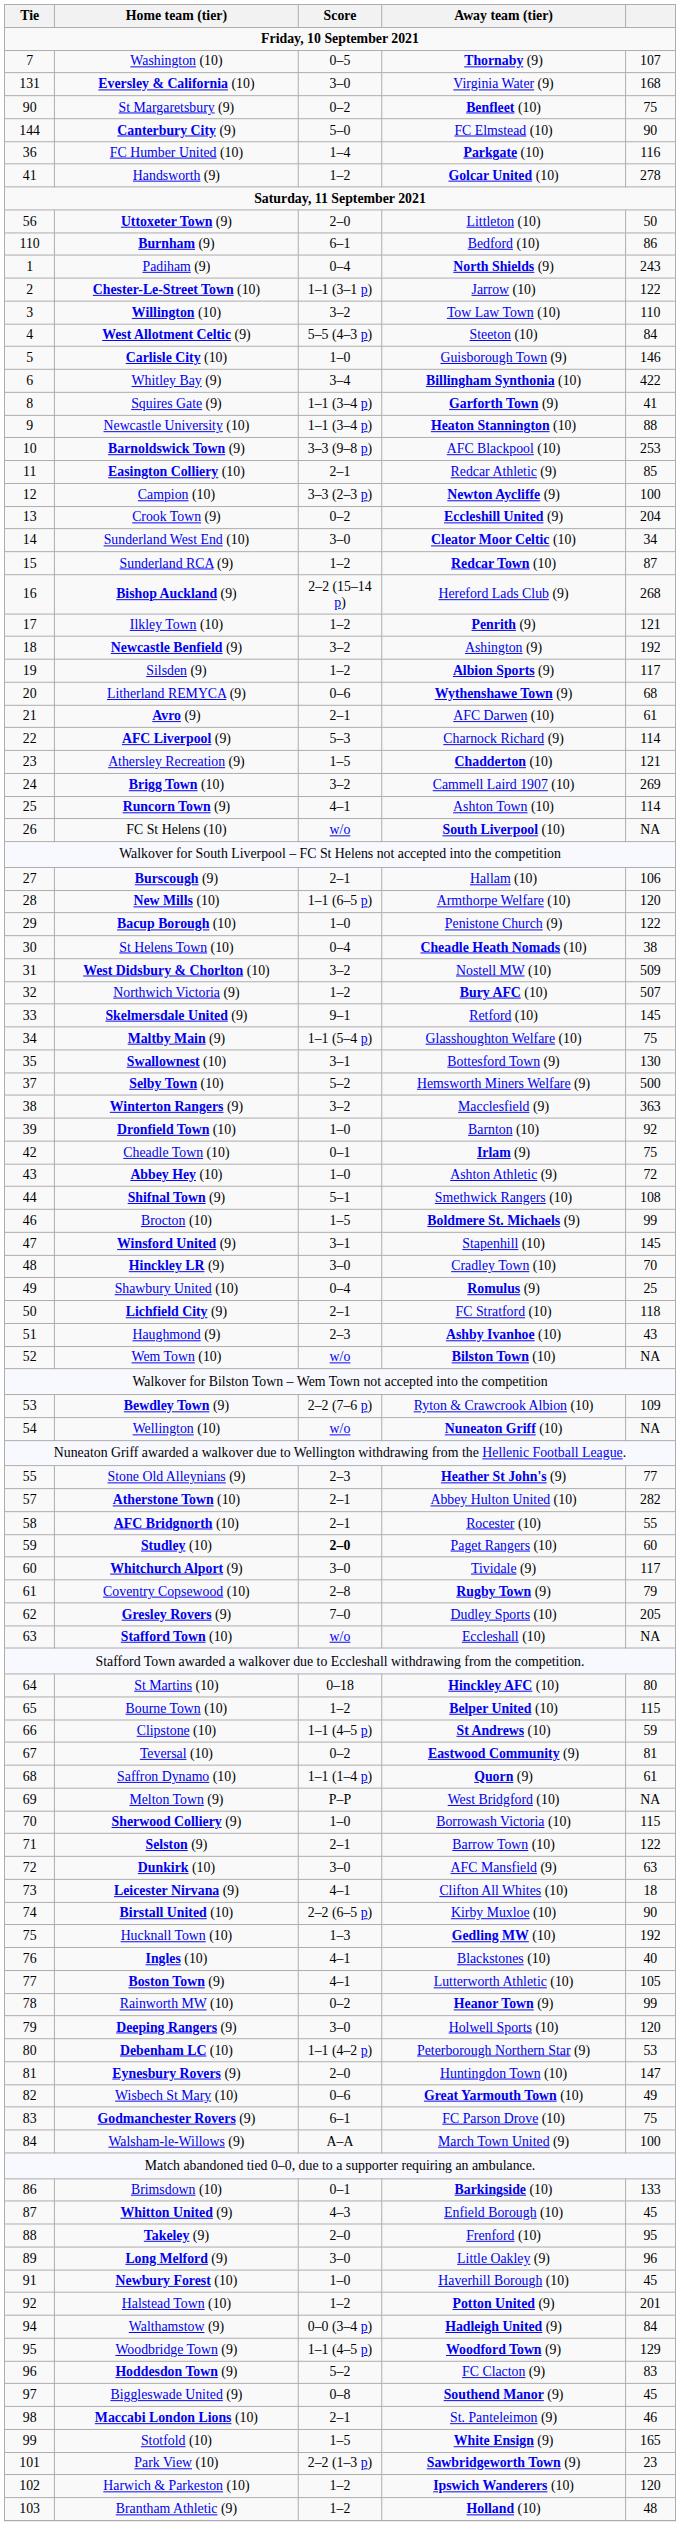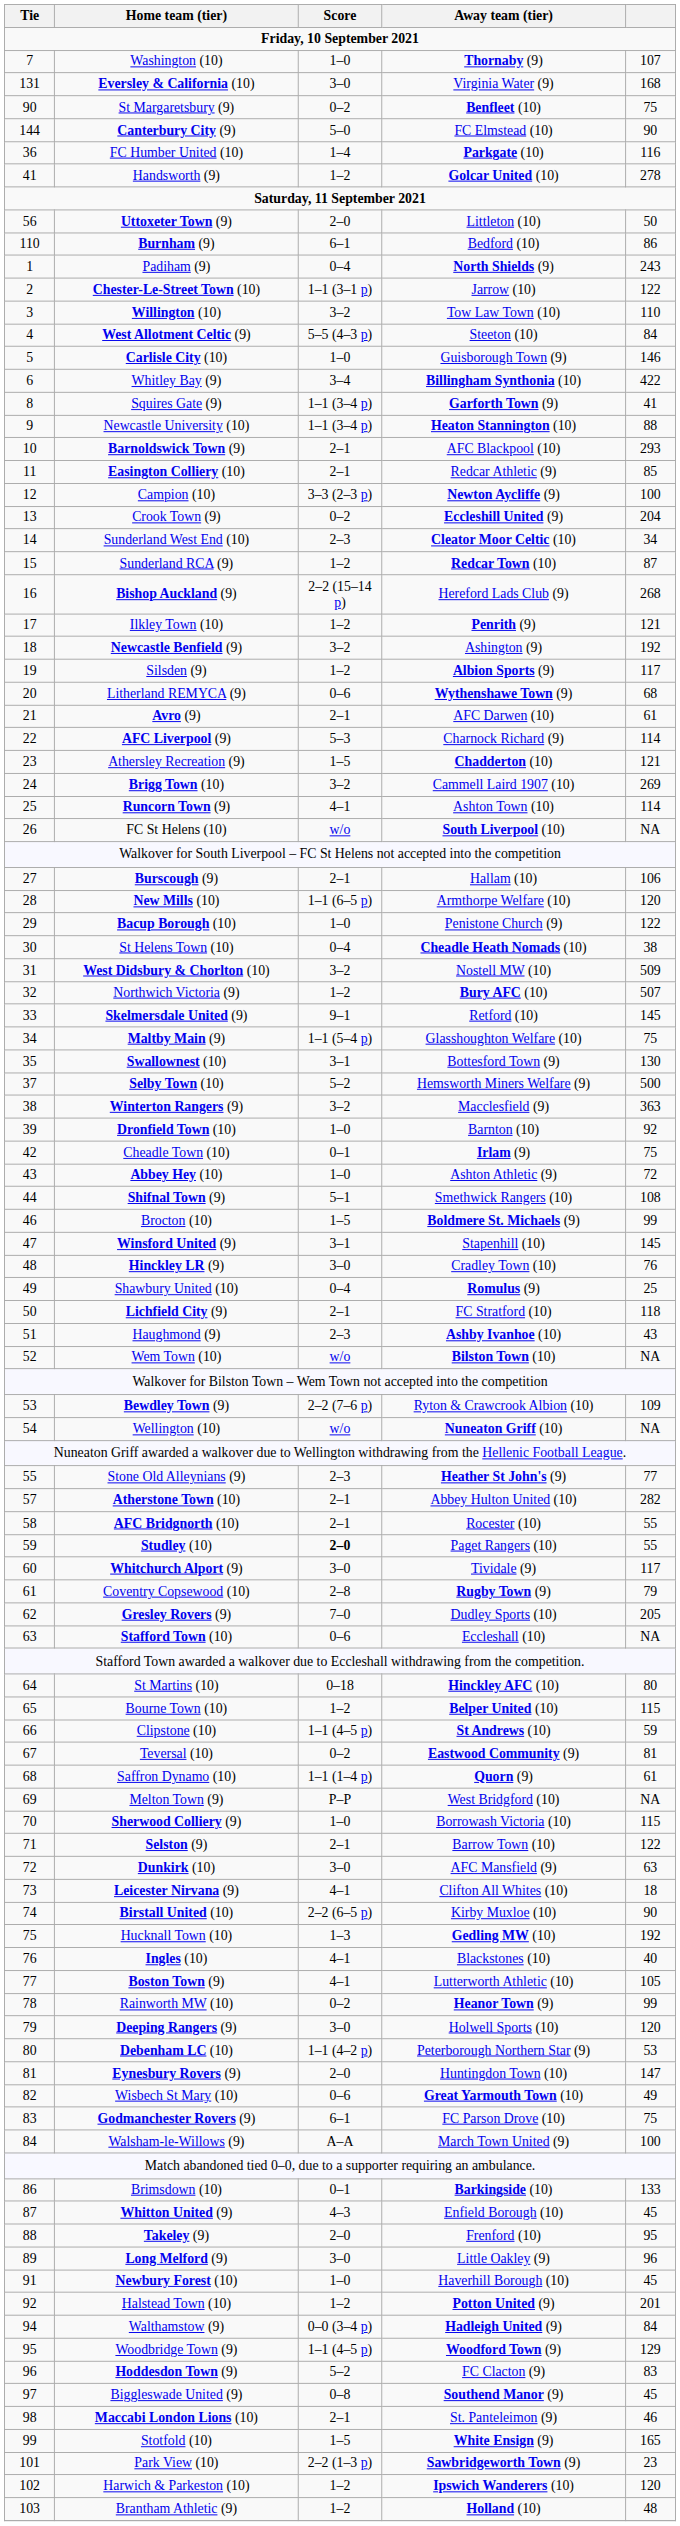Washington (10) | Score: 0–5 -> 1–0
Barnoldswick Town (9) | Score: 3–3 (9–8 p) -> 2–1
Barnoldswick Town (9) | column 5: 253 -> 293
Sunderland West End (10) | Score: 3–0 -> 2–3
Hinckley LR (9) | column 5: 70 -> 76
Studley (10) | column 5: 60 -> 55
Stafford Town (10) | Score: w/o -> 0–6
